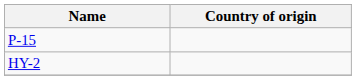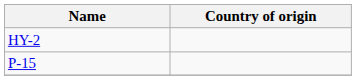rows swapped: HY-2 <-> P-15
